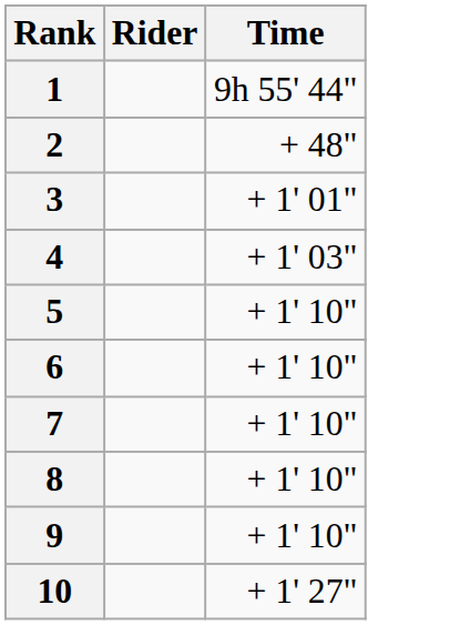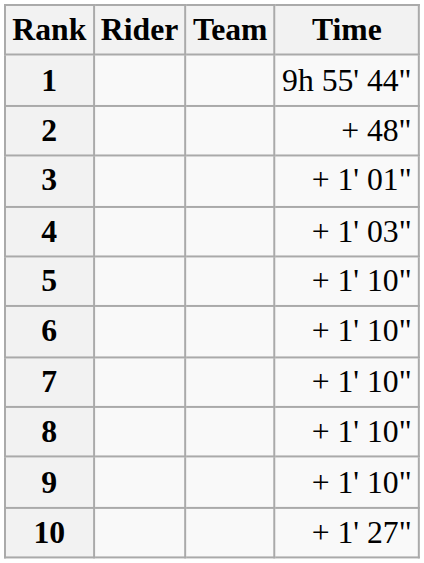+ column: Team
